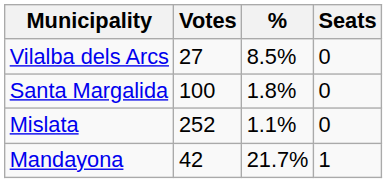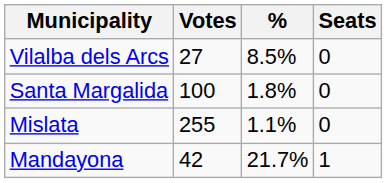Mislata | Votes: 252 -> 255
